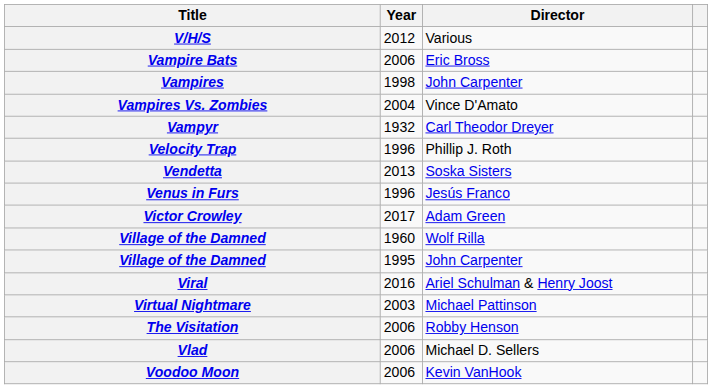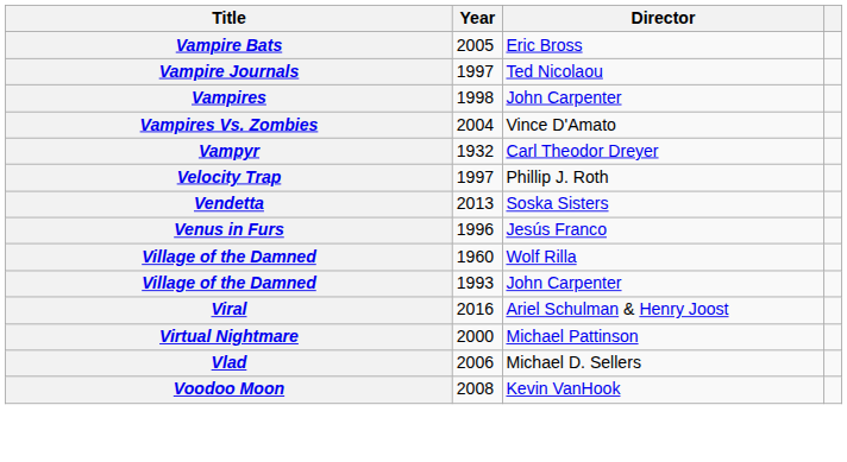- row: V/H/S | 2012 | Various
Vampire Bats | Year: 2006 -> 2005
+ row: Vampire Journals | 1997 | Ted Nicolaou
Velocity Trap | Year: 1996 -> 1997
- row: Victor Crowley | 2017 | Adam Green
Village of the Damned / John Carpenter | Year: 1995 -> 1993
Virtual Nightmare | Year: 2003 -> 2000
- row: The Visitation | 2006 | Robby Henson
Voodoo Moon | Year: 2006 -> 2008
